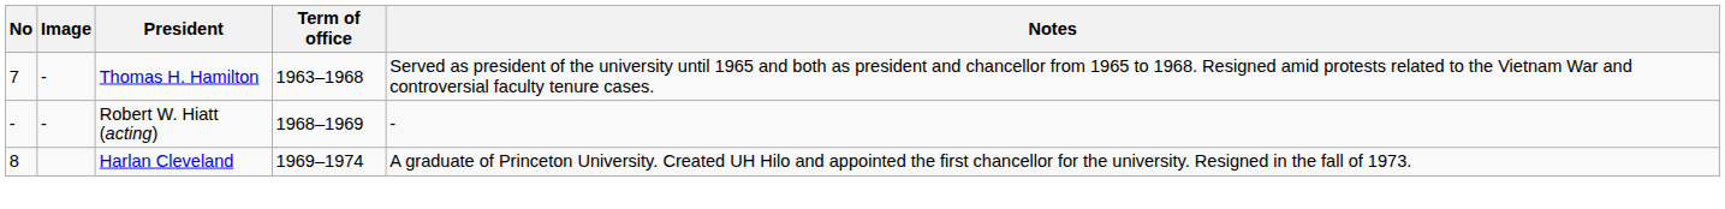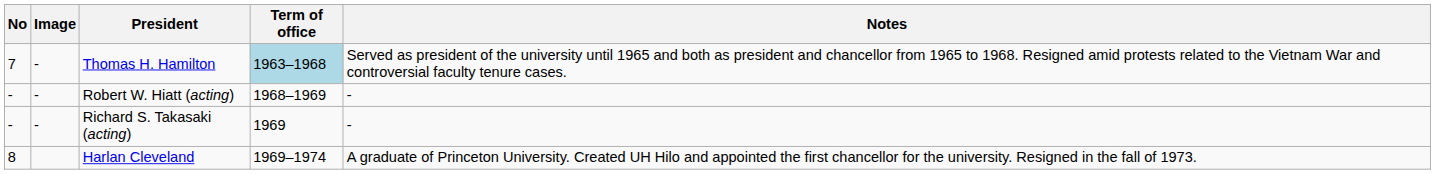Thomas H. Hamilton | Term of office: no background -> lightblue background
+ row: - | - | Richard S. Takasaki (acting) | 1969 | -
